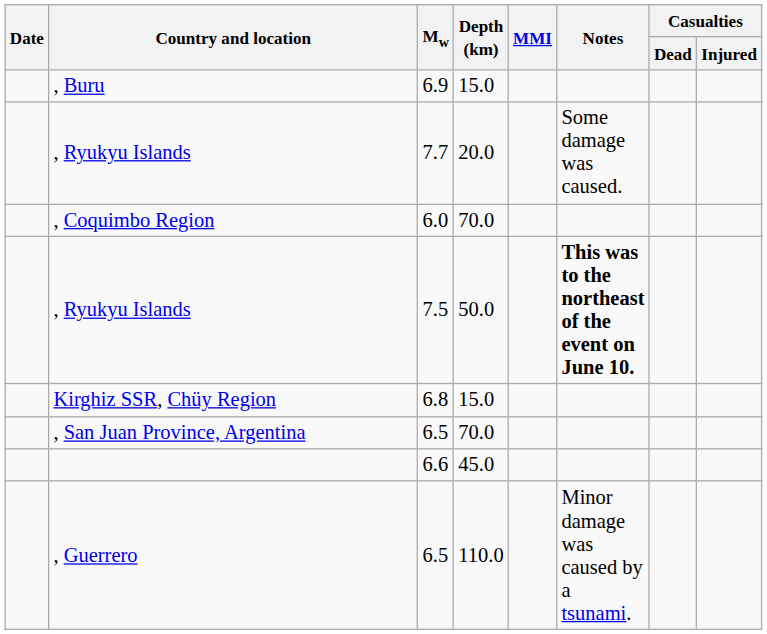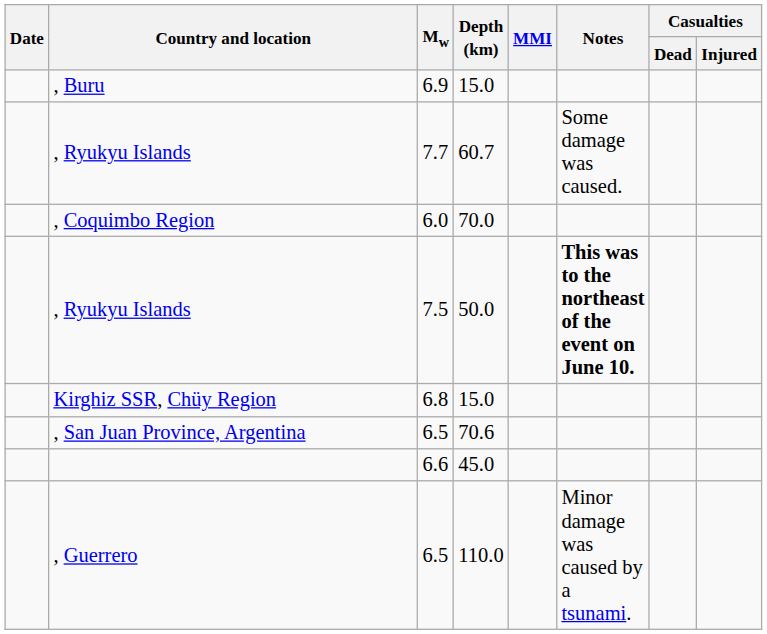, Ryukyu Islands / 7.7 | Depth (km): 20.0 -> 60.7
, San Juan Province, Argentina | Depth (km): 70.0 -> 70.6
